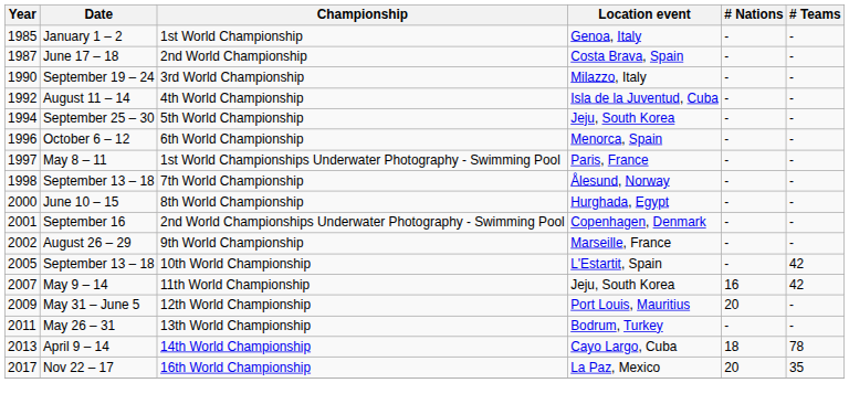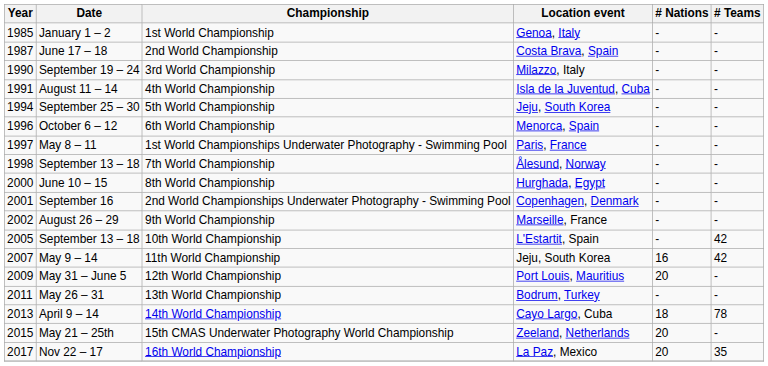4th World Championship | Year: 1992 -> 1991
+ row: 2015 | May 21 – 25th | 15th CMAS Underwater Photography World Championship | Zeeland, Netherlands | 20 | -
